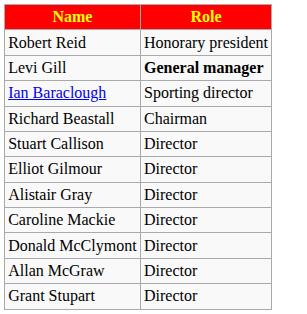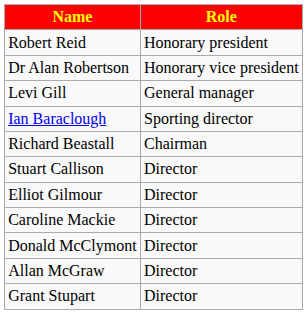+ row: Dr Alan Robertson | Honorary vice president
Levi Gill | Role: bold -> normal
- row: Alistair Gray | Director
